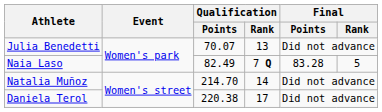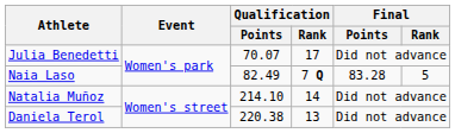Julia Benedetti | Qualification / Rank: 13 -> 17
Natalia Muñoz | Qualification / Points: 214.70 -> 214.10
Daniela Terol | Qualification / Rank: 17 -> 13
